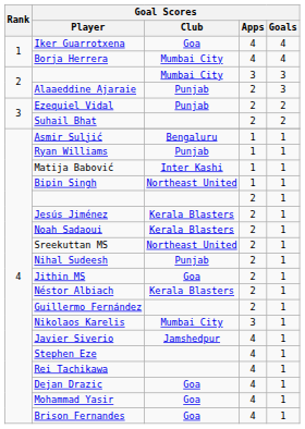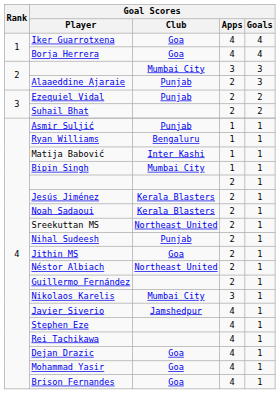Borja Herrera | Goal Scores / Club: Mumbai City -> Goa
Asmir Suljić | Goal Scores / Club: Bengaluru -> Punjab
Ryan Williams | Goal Scores / Club: Punjab -> Bengaluru
Bipin Singh | Goal Scores / Club: Northeast United -> Mumbai City
Néstor Albiach | Goal Scores / Club: Kerala Blasters -> Northeast United
